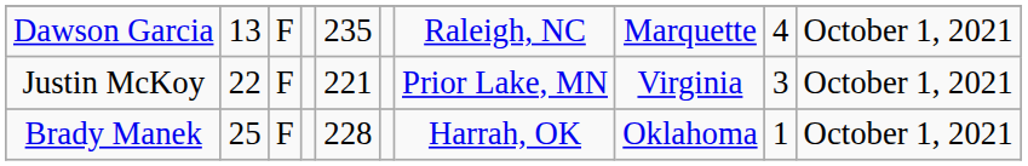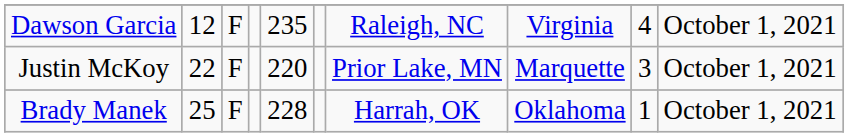Dawson Garcia | column 2: 13 -> 12
Dawson Garcia | column 8: Marquette -> Virginia
Justin McKoy | column 5: 221 -> 220
Justin McKoy | column 8: Virginia -> Marquette
